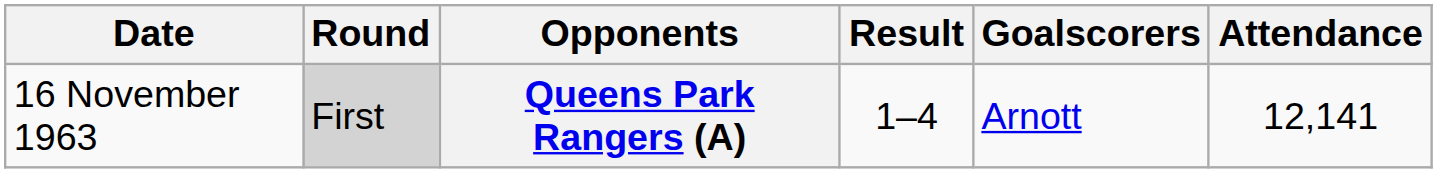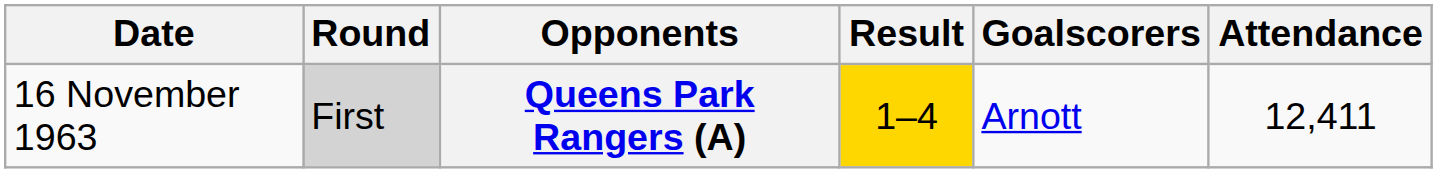Queens Park Rangers (A) | Result: no background -> gold background
Queens Park Rangers (A) | Attendance: 12,141 -> 12,411
